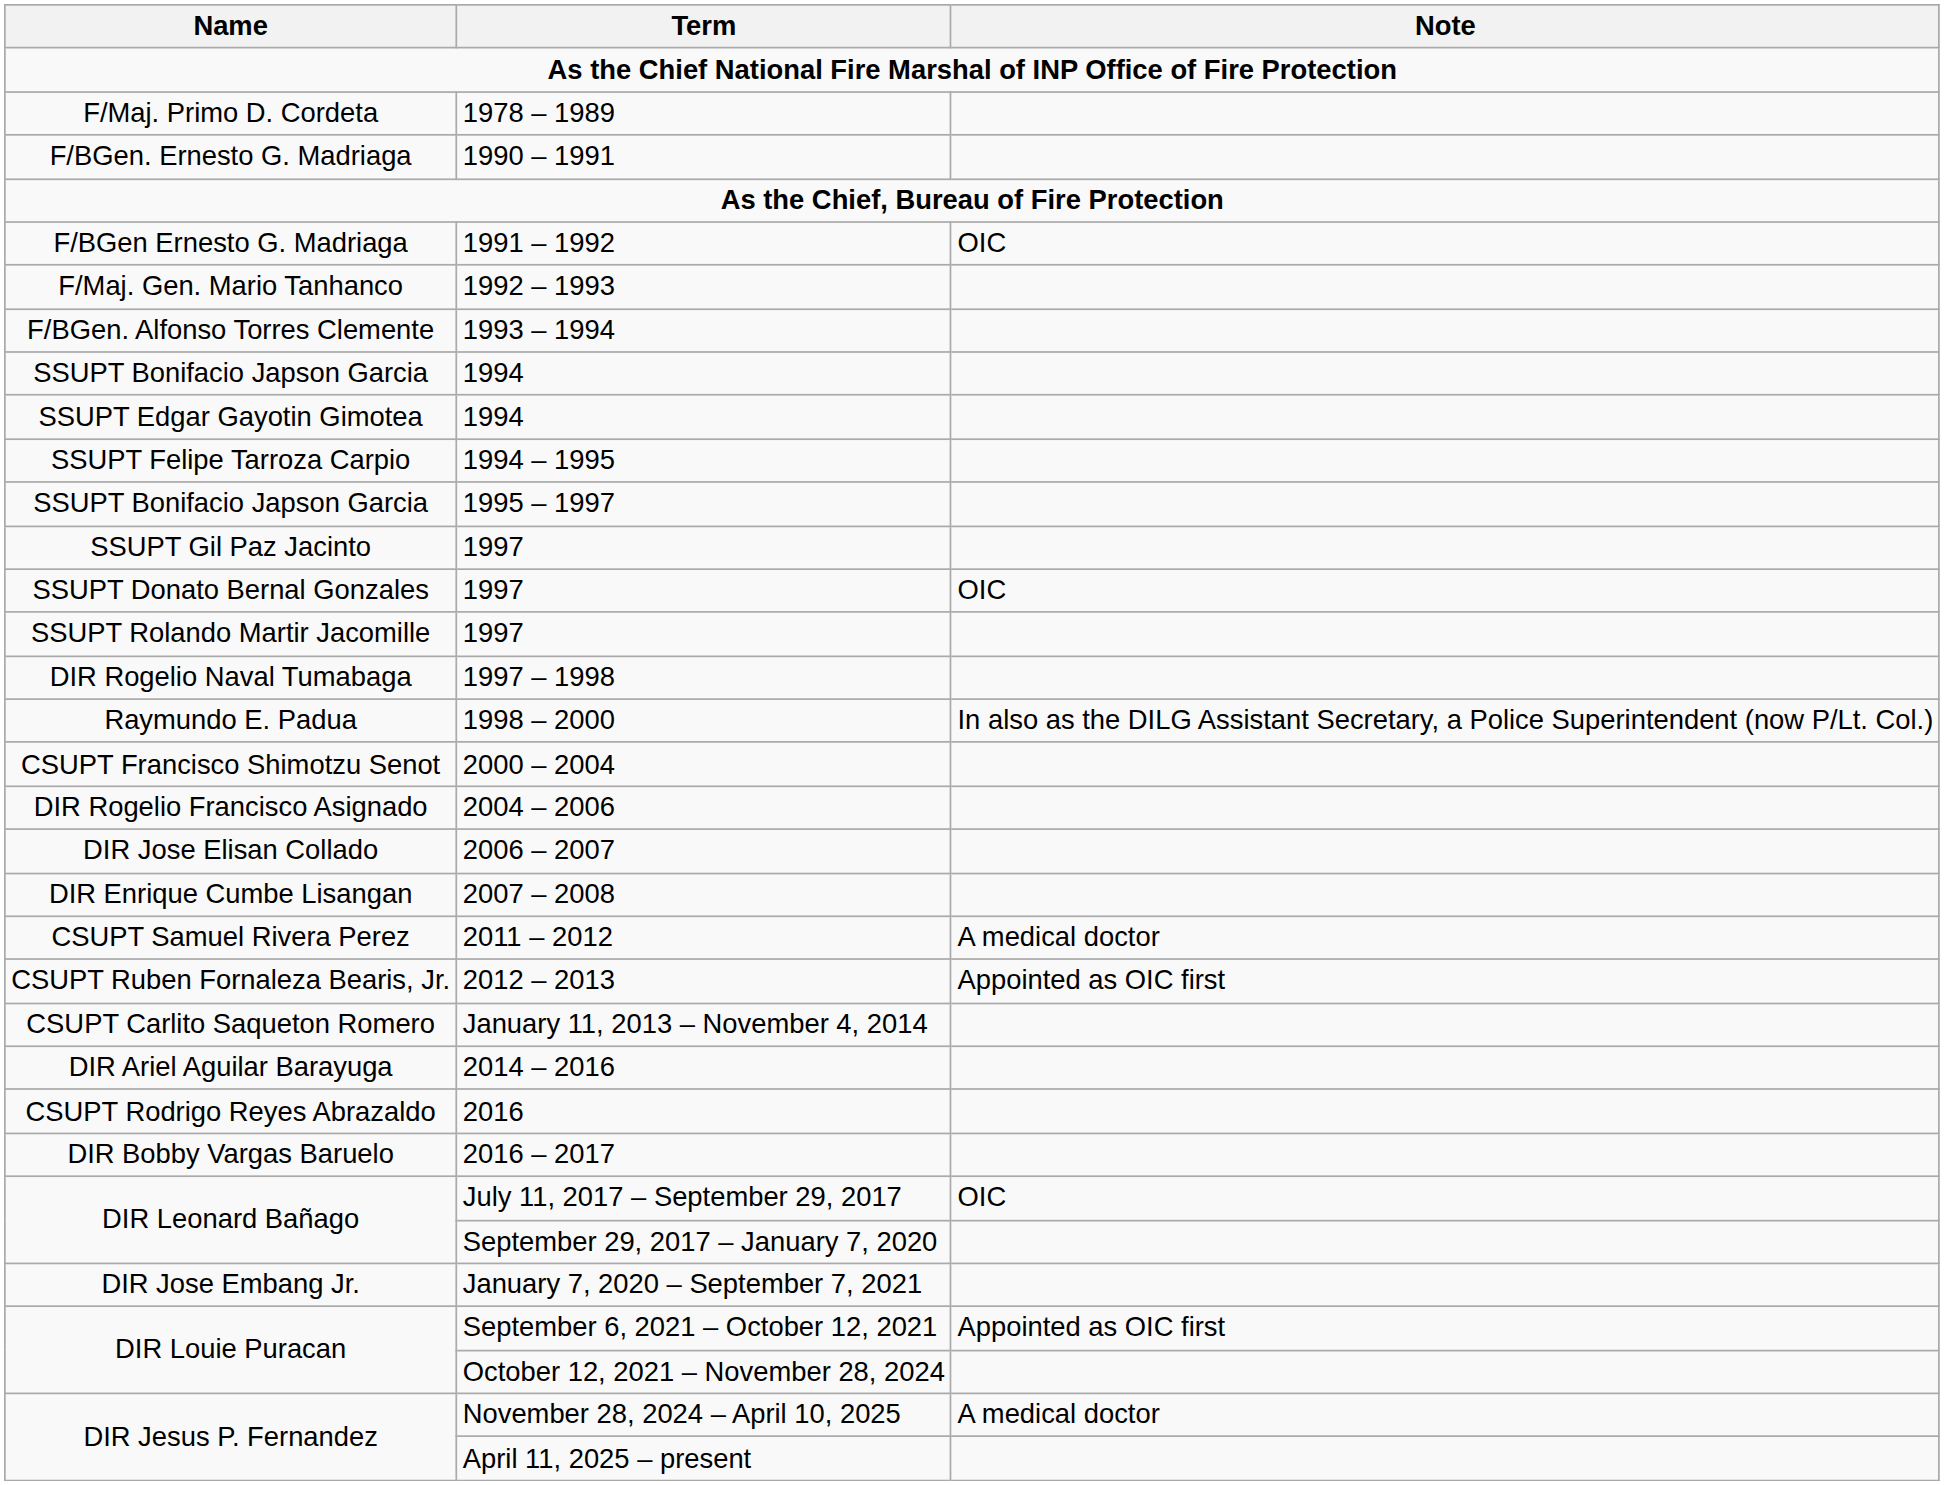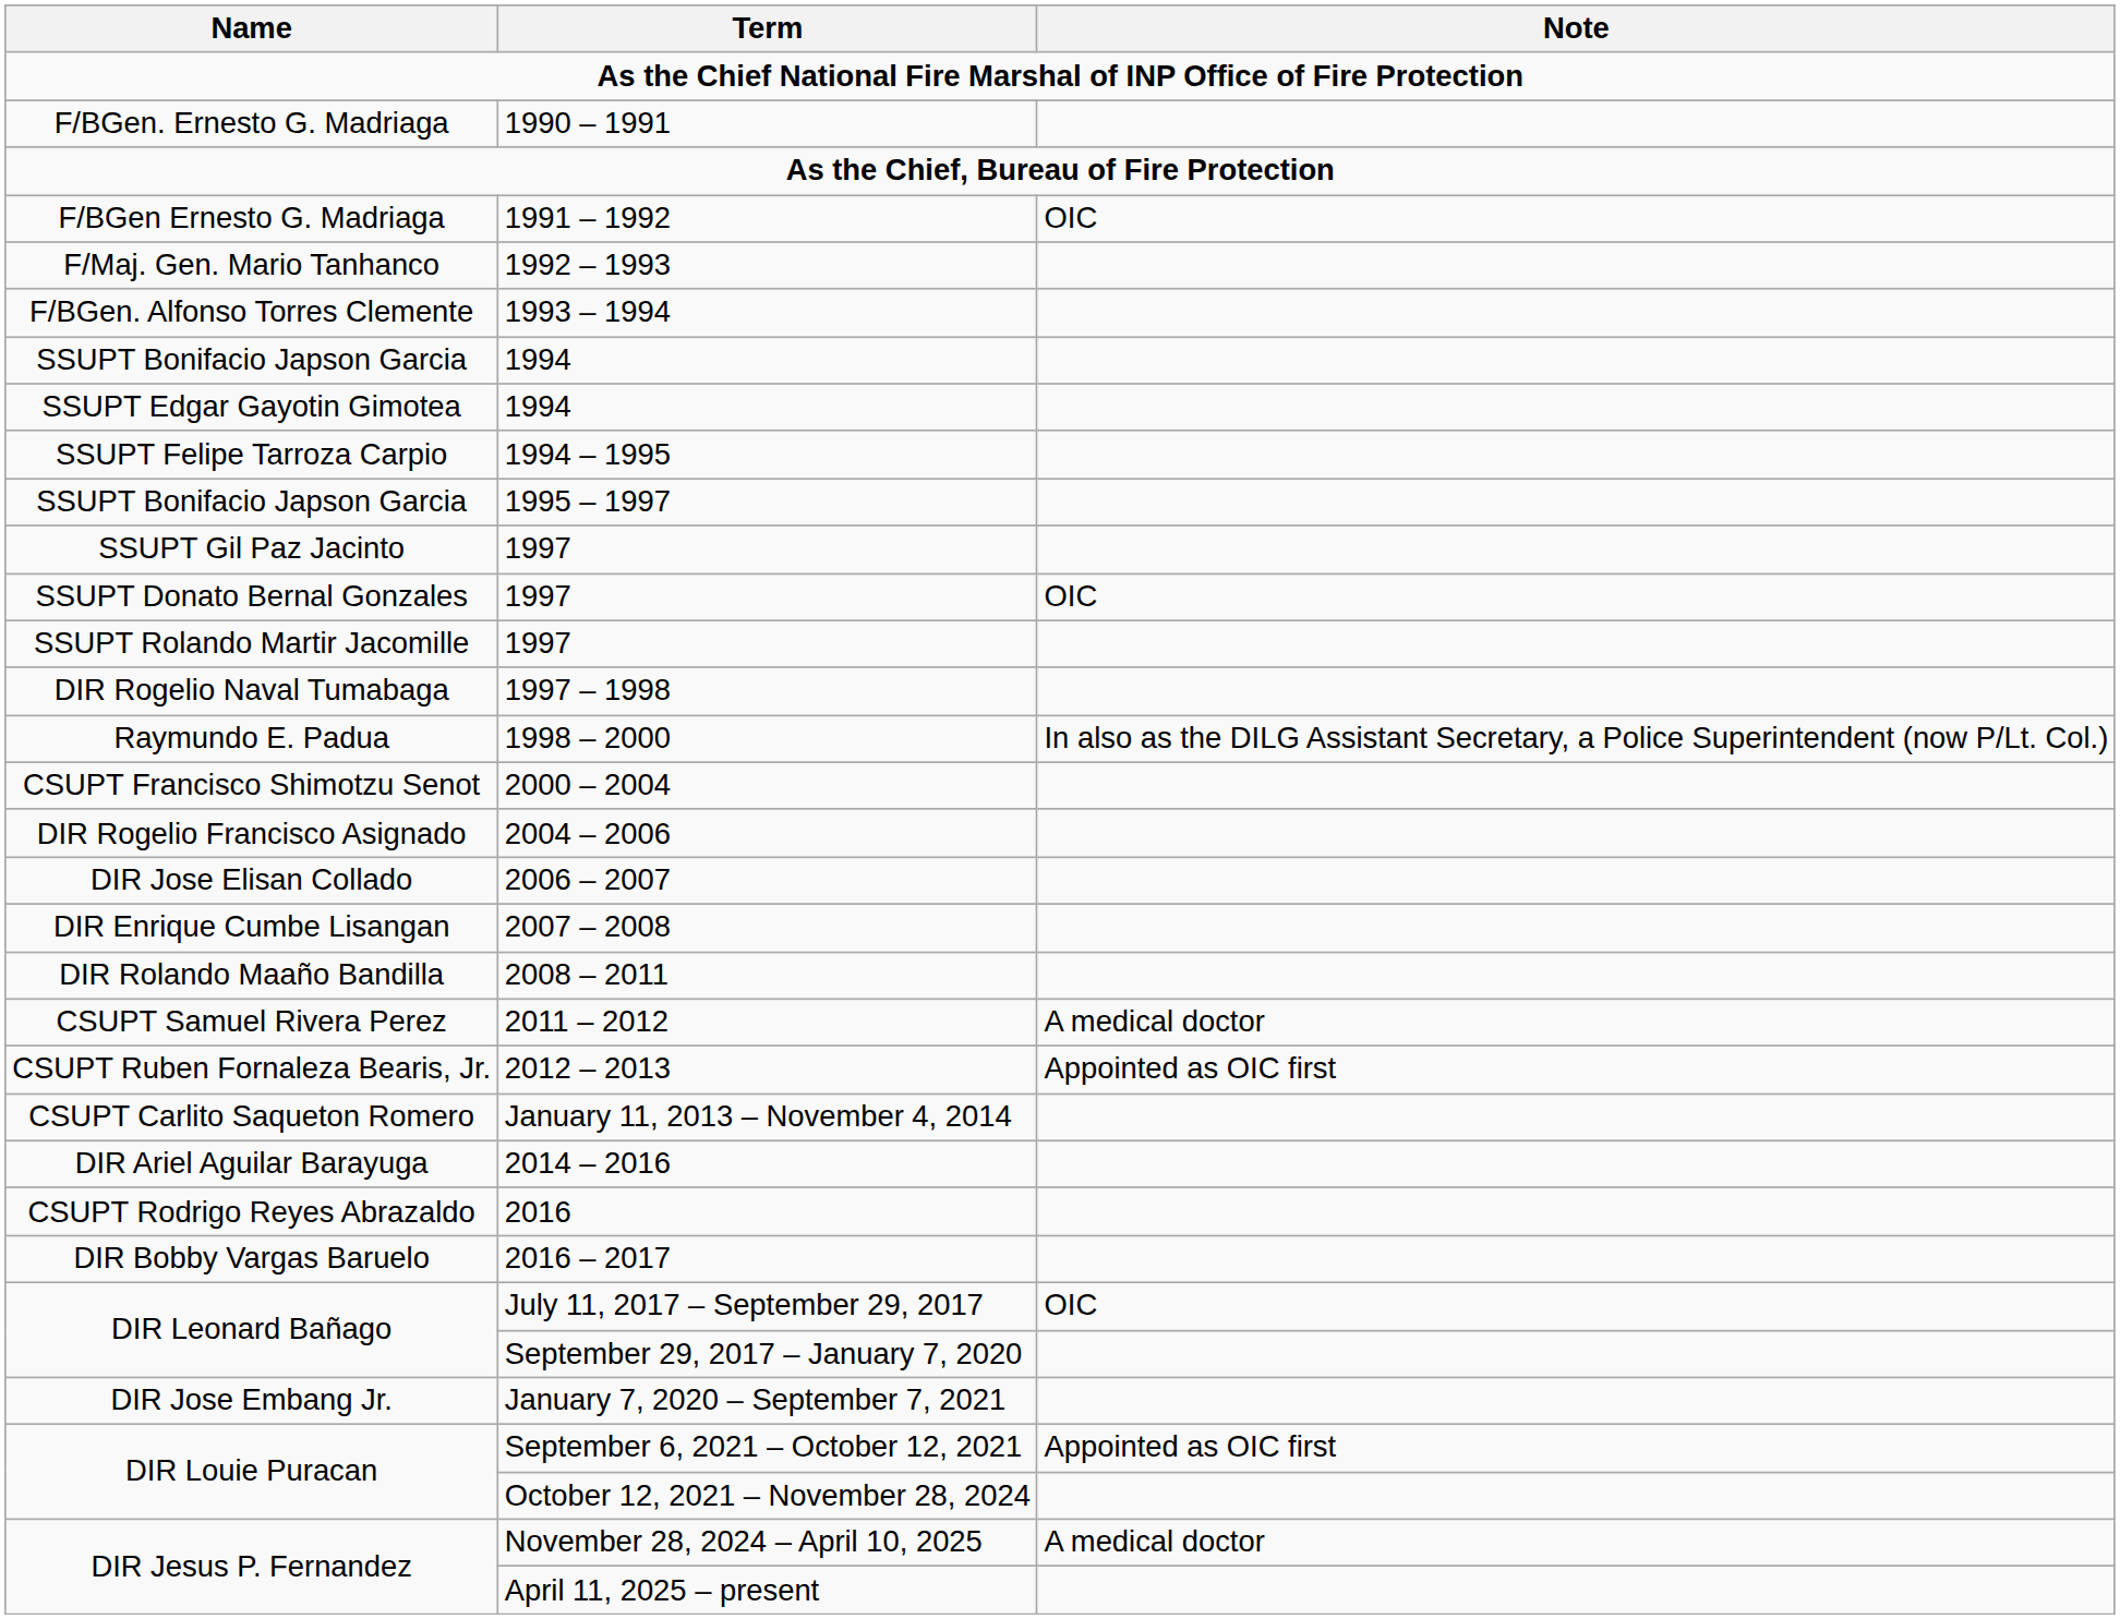- row: F/Maj. Primo D. Cordeta | 1978 – 1989
+ row: DIR Rolando Maaño Bandilla | 2008 – 2011
